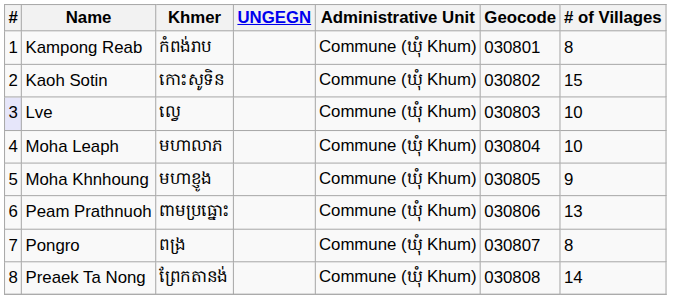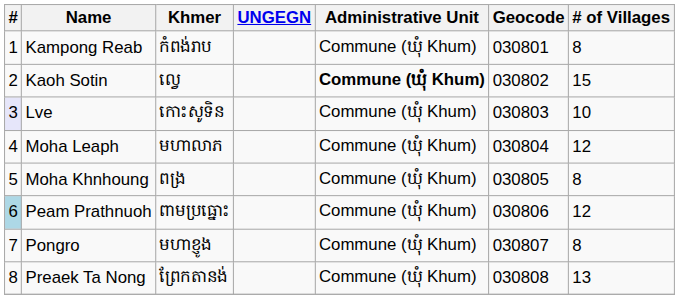Kaoh Sotin | Khmer: កោះសូទិន -> ល្វេ
Kaoh Sotin | Administrative Unit: normal -> bold
Lve | Khmer: ល្វេ -> កោះសូទិន
Moha Leaph | # of Villages: 10 -> 12
Moha Khnhoung | Khmer: មហាខ្ញូង -> ពង្រ
Moha Khnhoung | # of Villages: 9 -> 8
Peam Prathnuoh | #: no background -> lightblue background
Peam Prathnuoh | # of Villages: 13 -> 12
Pongro | Khmer: ពង្រ -> មហាខ្ញូង
Preaek Ta Nong | # of Villages: 14 -> 13
